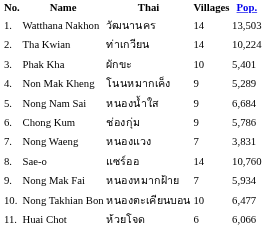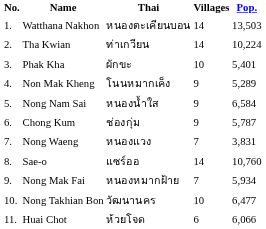Watthana Nakhon | Thai: วัฒนานคร -> หนองตะเคียนบอน
Nong Nam Sai | Pop.: 6,684 -> 6,584
Chong Kum | Pop.: 5,786 -> 5,787
Nong Takhian Bon | Thai: หนองตะเคียนบอน -> วัฒนานคร
